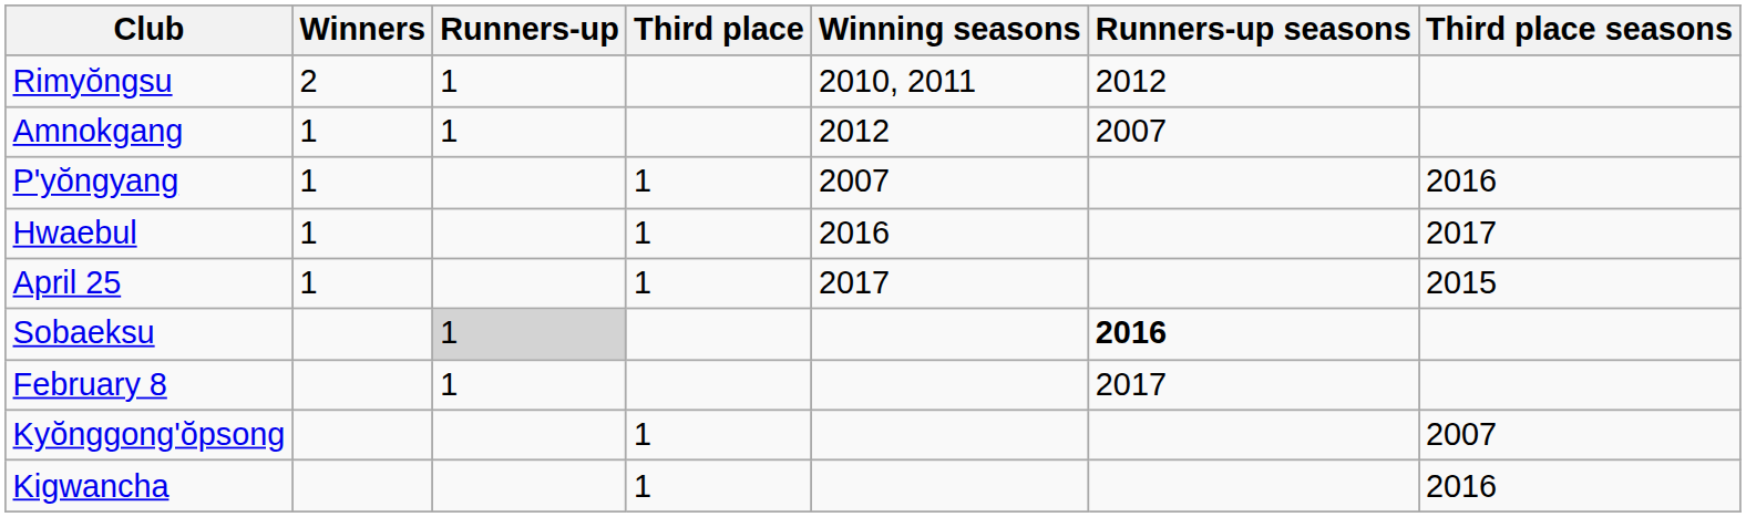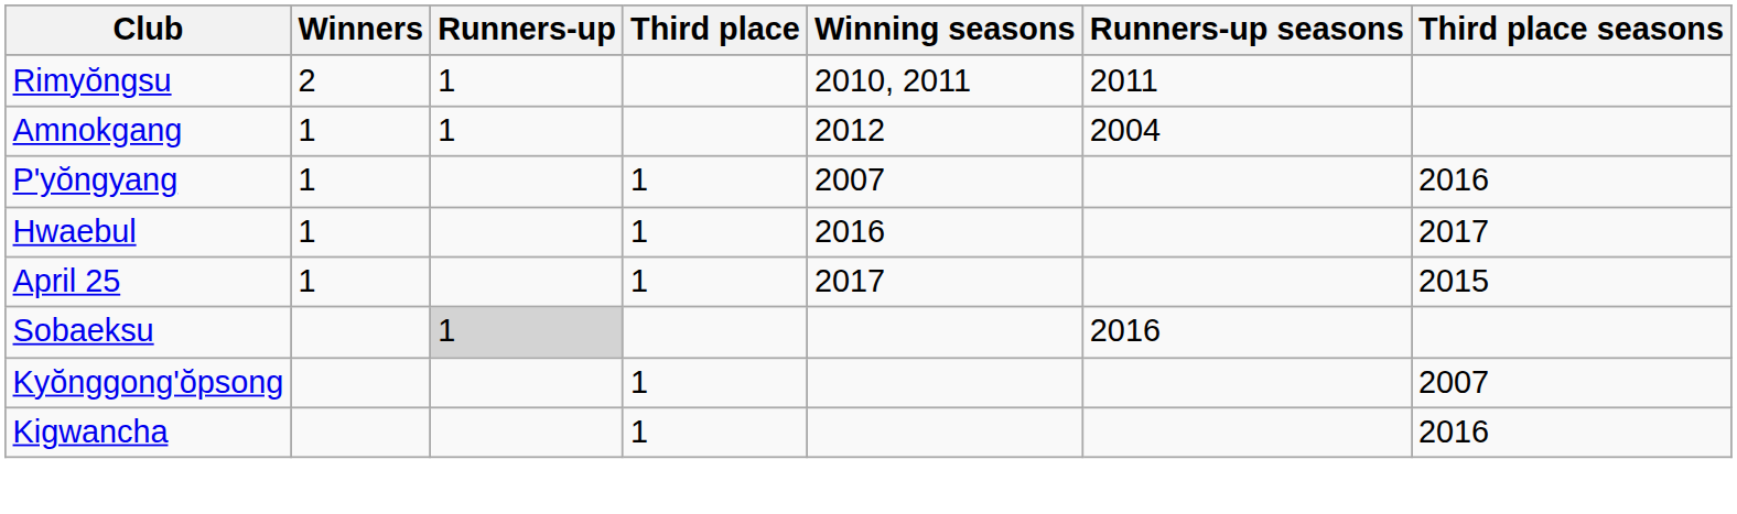Rimyŏngsu | Runners-up seasons: 2012 -> 2011
Amnokgang | Runners-up seasons: 2007 -> 2004
Sobaeksu | Runners-up seasons: bold -> normal
- row: February 8 | 1 | 2017
